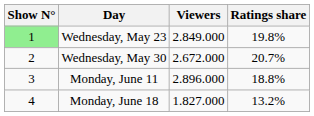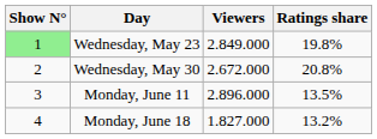Wednesday, May 30 | Ratings share: 20.7% -> 20.8%
Monday, June 11 | Ratings share: 18.8% -> 13.5%
